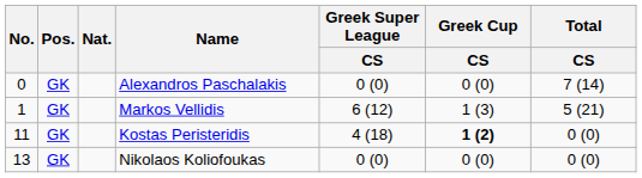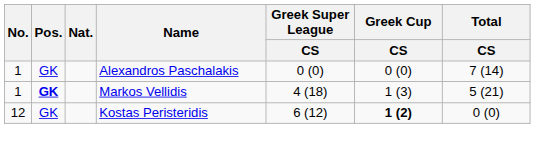Alexandros Paschalakis | No.: 0 -> 1
Markos Vellidis | Pos.: normal -> bold
Markos Vellidis | Greek Super League / CS: 6 (12) -> 4 (18)
Kostas Peristeridis | No.: 11 -> 12
Kostas Peristeridis | Greek Super League / CS: 4 (18) -> 6 (12)
- row: 13 | GK | Nikolaos Koliofoukas | 0 (0) | 0 (0) | 0 (0)
